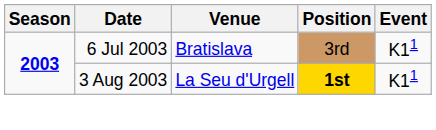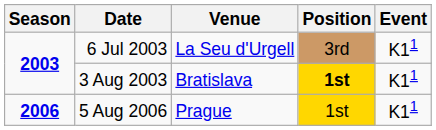6 Jul 2003 | Venue: Bratislava -> La Seu d'Urgell
3 Aug 2003 | Venue: La Seu d'Urgell -> Bratislava
+ row: 2006 | 5 Aug 2006 | Prague | 1st | K11
